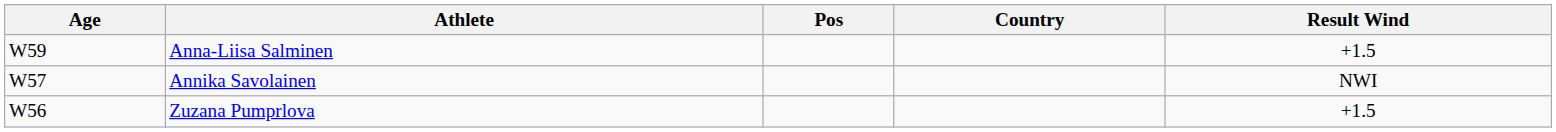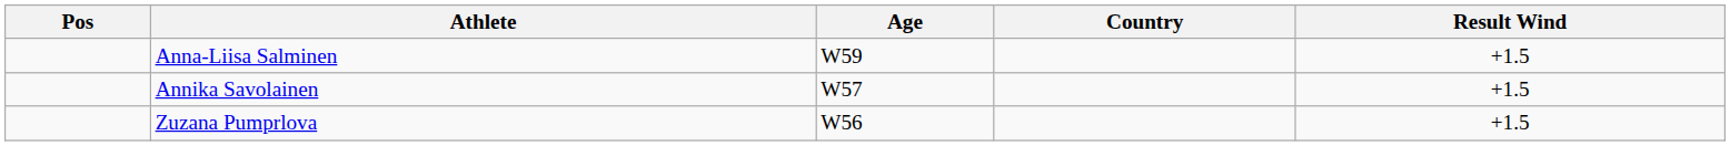columns swapped: Pos <-> Age
Annika Savolainen | Result Wind: NWI -> +1.5
